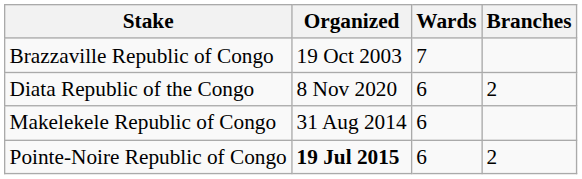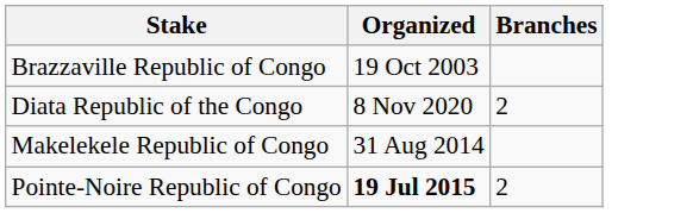- column: Wards | 7 | 6 | 6 | 6
